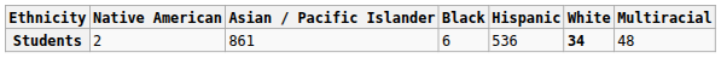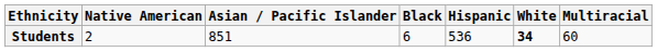Students | Asian / Pacific Islander: 861 -> 851
Students | Multiracial: 48 -> 60
